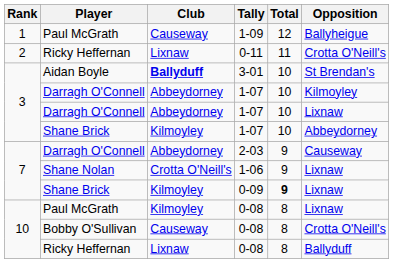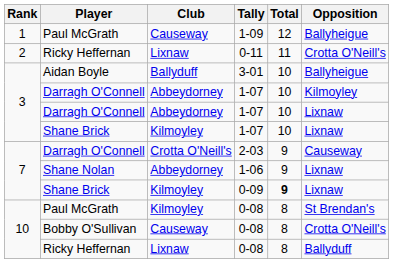3-01 | Club: bold -> normal
3-01 | Opposition: St Brendan's -> Ballyheigue
Shane Brick / 1-07 | Opposition: Abbeydorney -> Lixnaw
2-03 | Club: Abbeydorney -> Crotta O'Neill's
1-06 | Club: Crotta O'Neill's -> Abbeydorney
Paul McGrath / 0-08 | Opposition: Lixnaw -> St Brendan's
